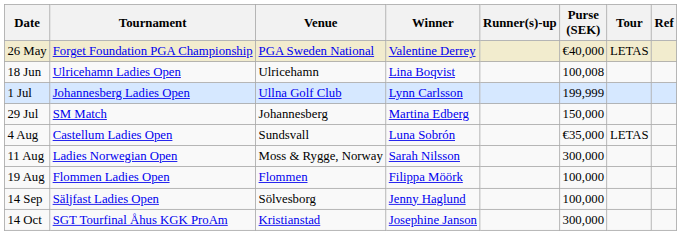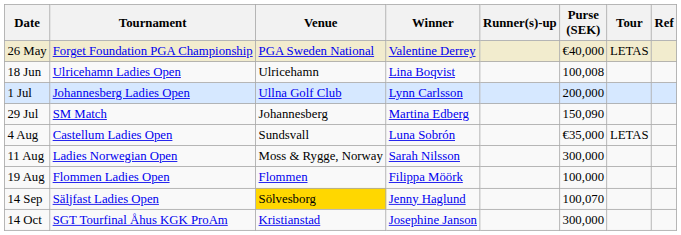1 Jul | Purse (SEK): 199,999 -> 200,000
29 Jul | Purse (SEK): 150,000 -> 150,090
14 Sep | Venue: no background -> gold background
14 Sep | Purse (SEK): 100,000 -> 100,070
